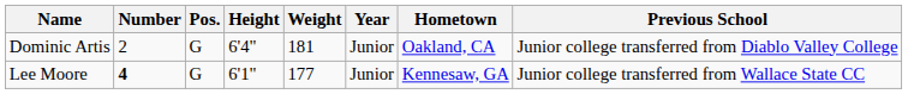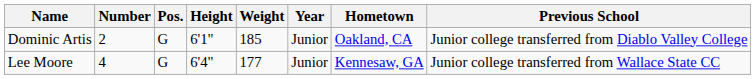Dominic Artis | Height: 6'4" -> 6'1"
Dominic Artis | Weight: 181 -> 185
Lee Moore | Number: bold -> normal
Lee Moore | Height: 6'1" -> 6'4"
